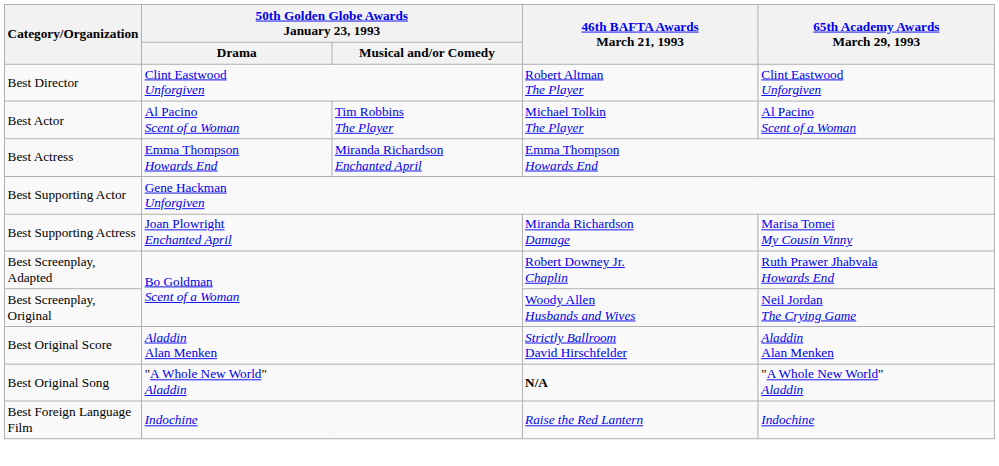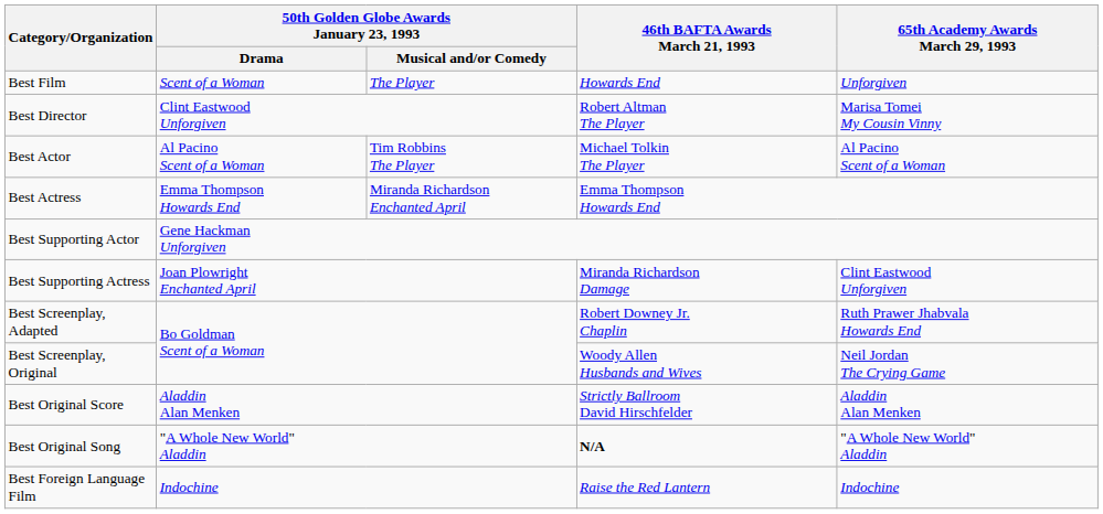+ row: Best Film | Scent of a Woman | The Player | Howards End | Unforgiven
Best Director | 65th Academy Awards March 29, 1993: Clint Eastwood Unforgiven -> Marisa Tomei My Cousin Vinny
Best Supporting Actress | 65th Academy Awards March 29, 1993: Marisa Tomei My Cousin Vinny -> Clint Eastwood Unforgiven
